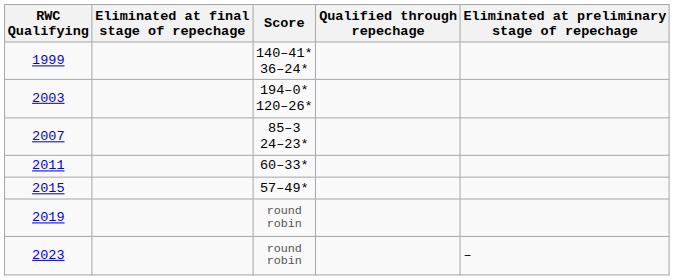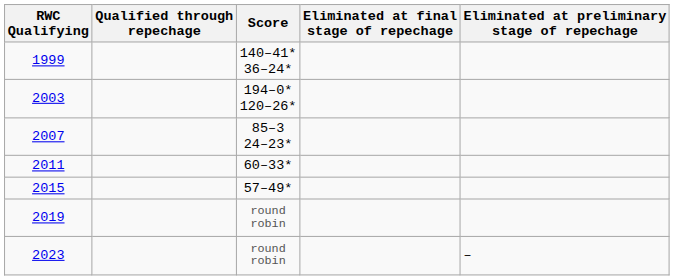columns swapped: Qualified through repechage <-> Eliminated at final stage of repechage
